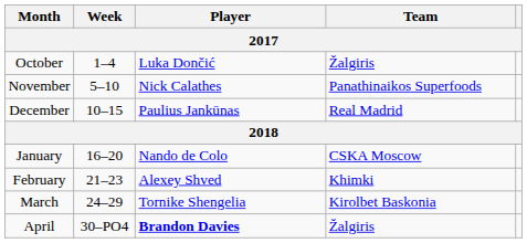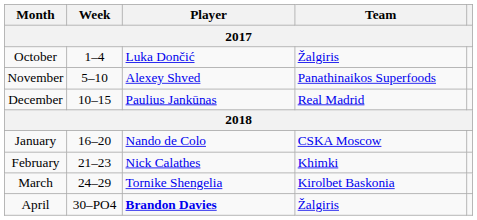November | Player: Nick Calathes -> Alexey Shved
February | Player: Alexey Shved -> Nick Calathes
